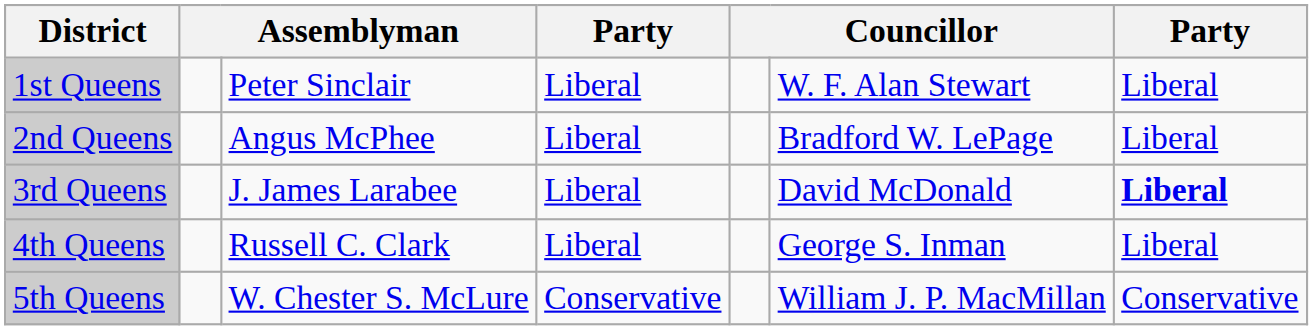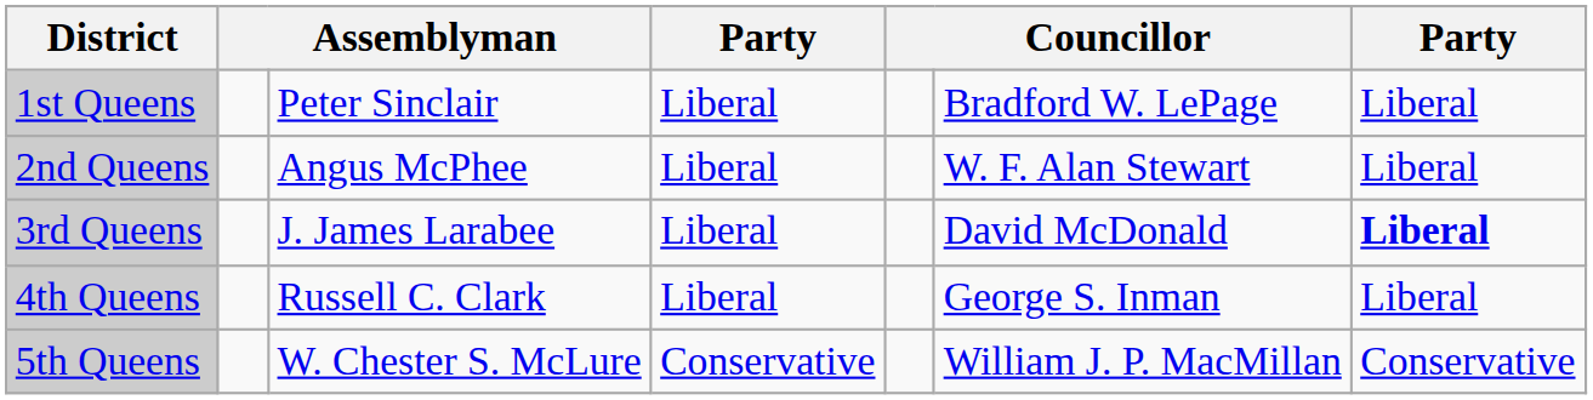1st Queens | column 6: W. F. Alan Stewart -> Bradford W. LePage
2nd Queens | column 6: Bradford W. LePage -> W. F. Alan Stewart
